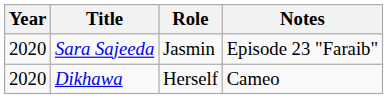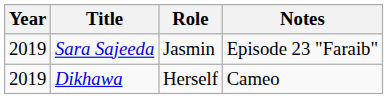Sara Sajeeda | Year: 2020 -> 2019
Dikhawa | Year: 2020 -> 2019
